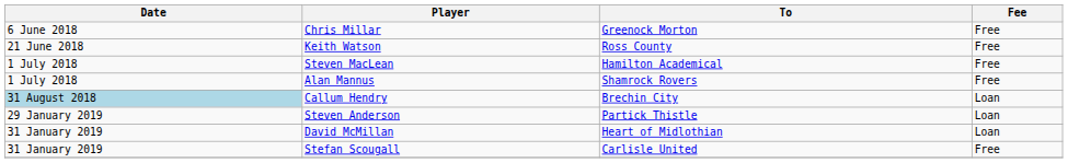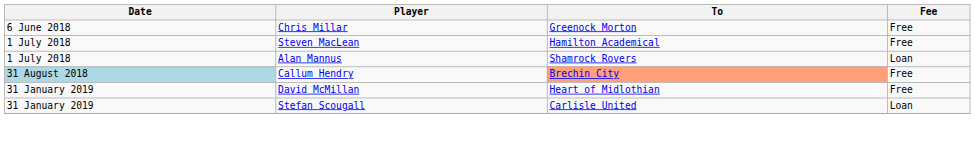- row: 21 June 2018 | Keith Watson | Ross County | Free
Alan Mannus | Fee: Free -> Loan
Callum Hendry | To: no background -> lightsalmon background
Callum Hendry | Fee: Loan -> Free
- row: 29 January 2019 | Steven Anderson | Partick Thistle | Loan
David McMillan | Fee: Loan -> Free
Stefan Scougall | Fee: Free -> Loan
